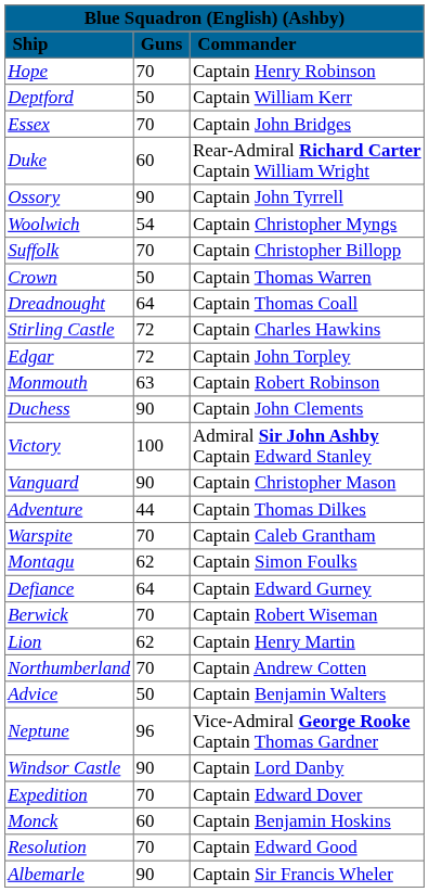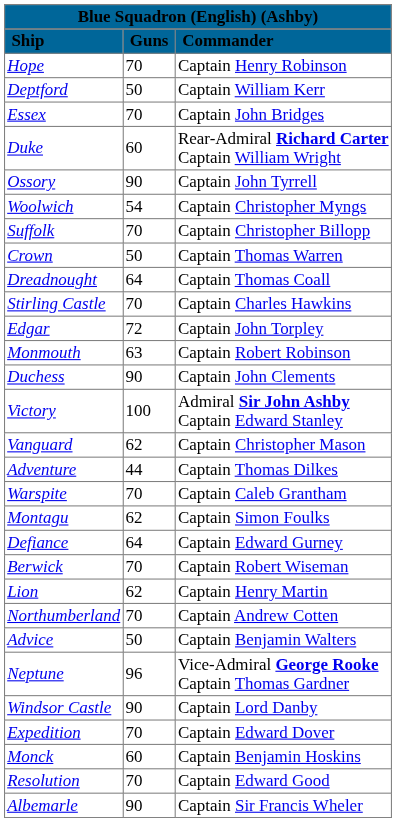Stirling Castle | Guns: 72 -> 70
Vanguard | Guns: 90 -> 62
